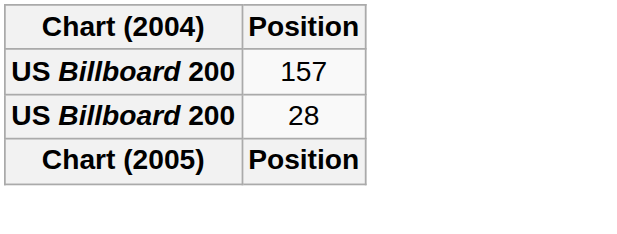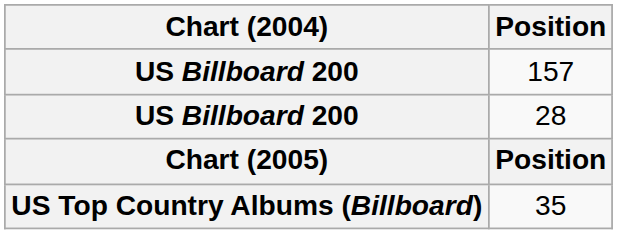+ row: US Top Country Albums (Billboard) | 35
